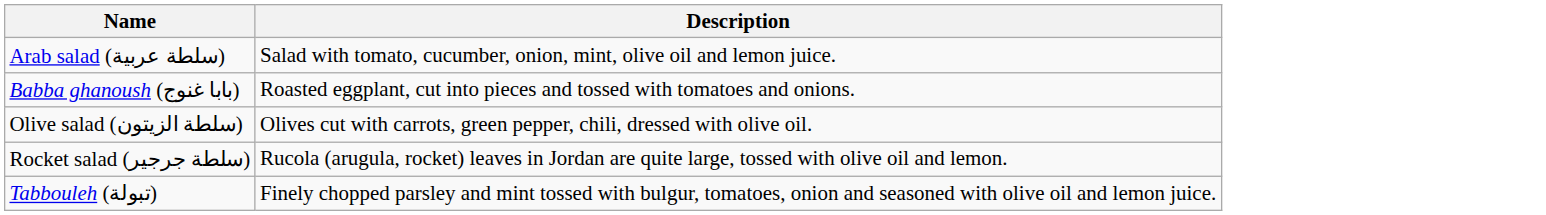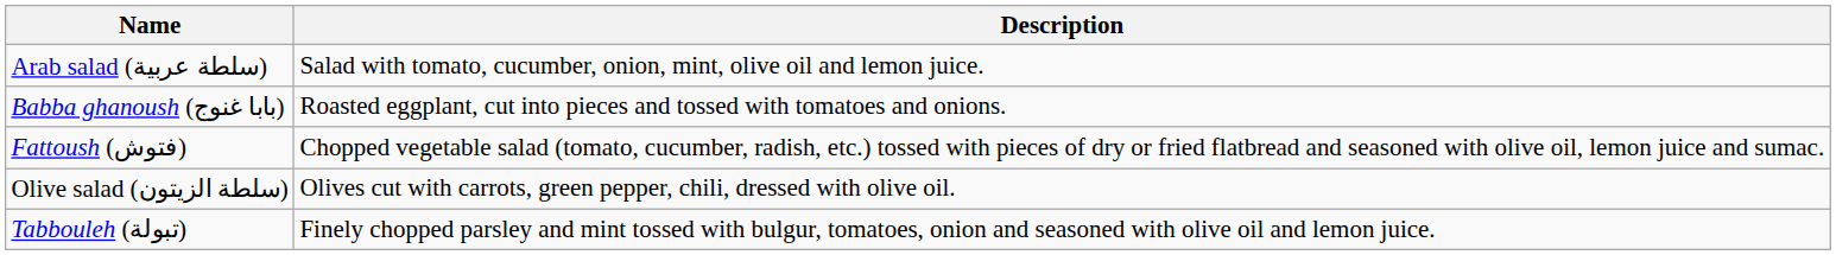+ row: Fattoush (فتوش) | Chopped vegetable salad (tomato, cucumber, radish, etc.) tossed with pieces of dry or fried flatbread and seasoned with olive oil, lemon juice and sumac.
- row: Rocket salad (سلطة جرجير) | Rucola (arugula, rocket) leaves in Jordan are quite large, tossed with olive oil and lemon.
